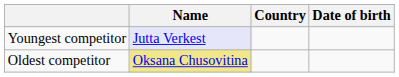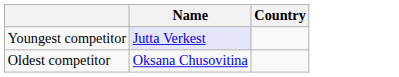- column: Date of birth
Oldest competitor | Name: khaki background -> no background
